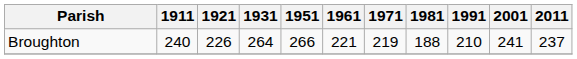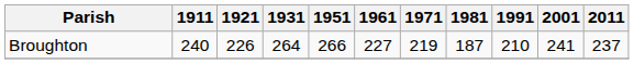Broughton | 1961: 221 -> 227
Broughton | 1981: 188 -> 187
